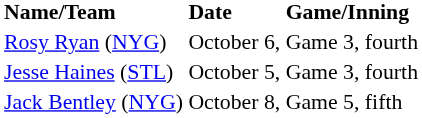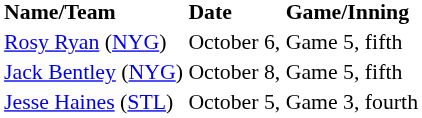Rosy Ryan (NYG) | Game/Inning: Game 3, fourth -> Game 5, fifth
rows swapped: Jack Bentley (NYG) <-> Jesse Haines (STL)
